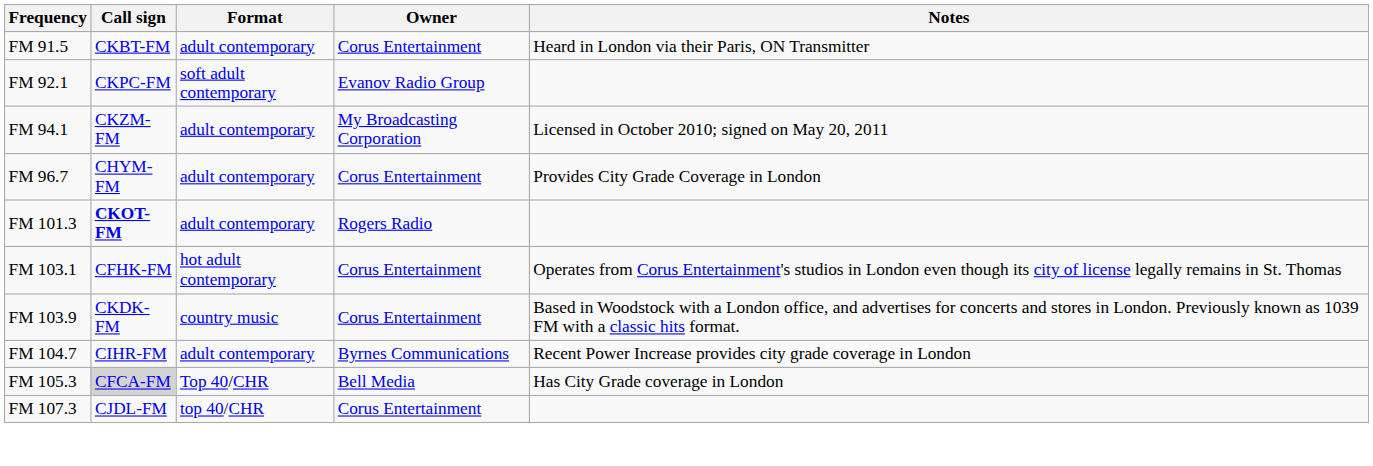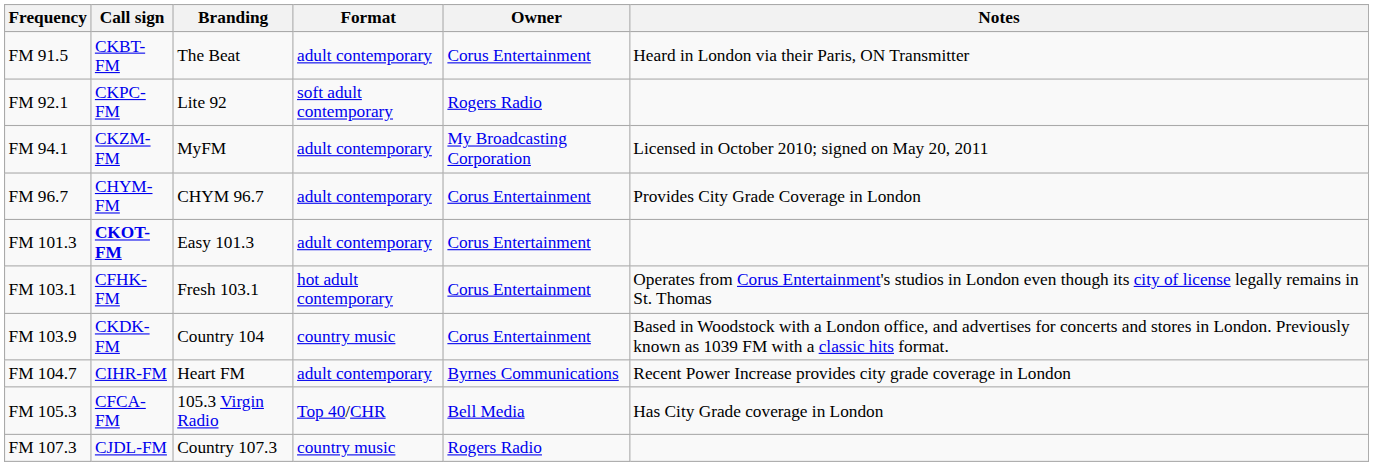+ column: Branding | The Beat | Lite 92 | MyFM | CHYM 96.7 | Easy 101.3 | Fresh 103.1 | Country 104 | Heart FM | 105.3 Virgin Radio | Country 107.3
FM 92.1 | Owner: Evanov Radio Group -> Rogers Radio
FM 101.3 | Owner: Rogers Radio -> Corus Entertainment
FM 105.3 | Call sign: lightgrey background -> no background
FM 107.3 | Format: top 40/CHR -> country music
FM 107.3 | Owner: Corus Entertainment -> Rogers Radio
